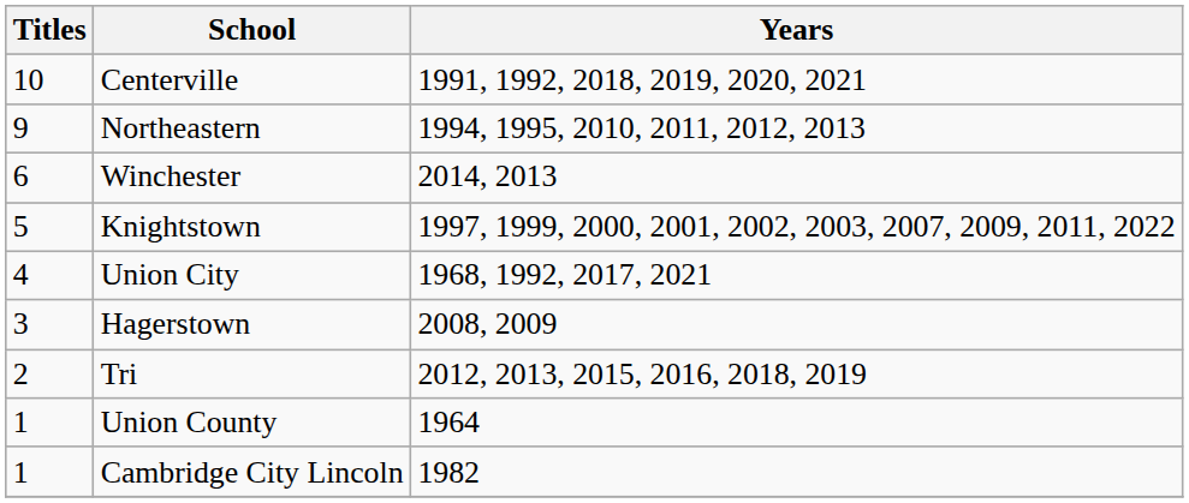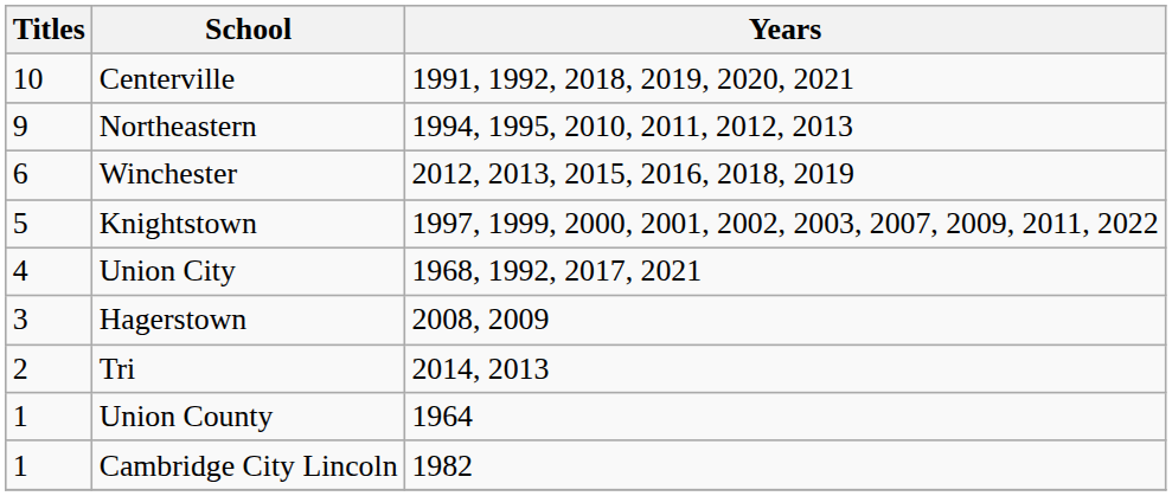Winchester | Years: 2014, 2013 -> 2012, 2013, 2015, 2016, 2018, 2019
Tri | Years: 2012, 2013, 2015, 2016, 2018, 2019 -> 2014, 2013
